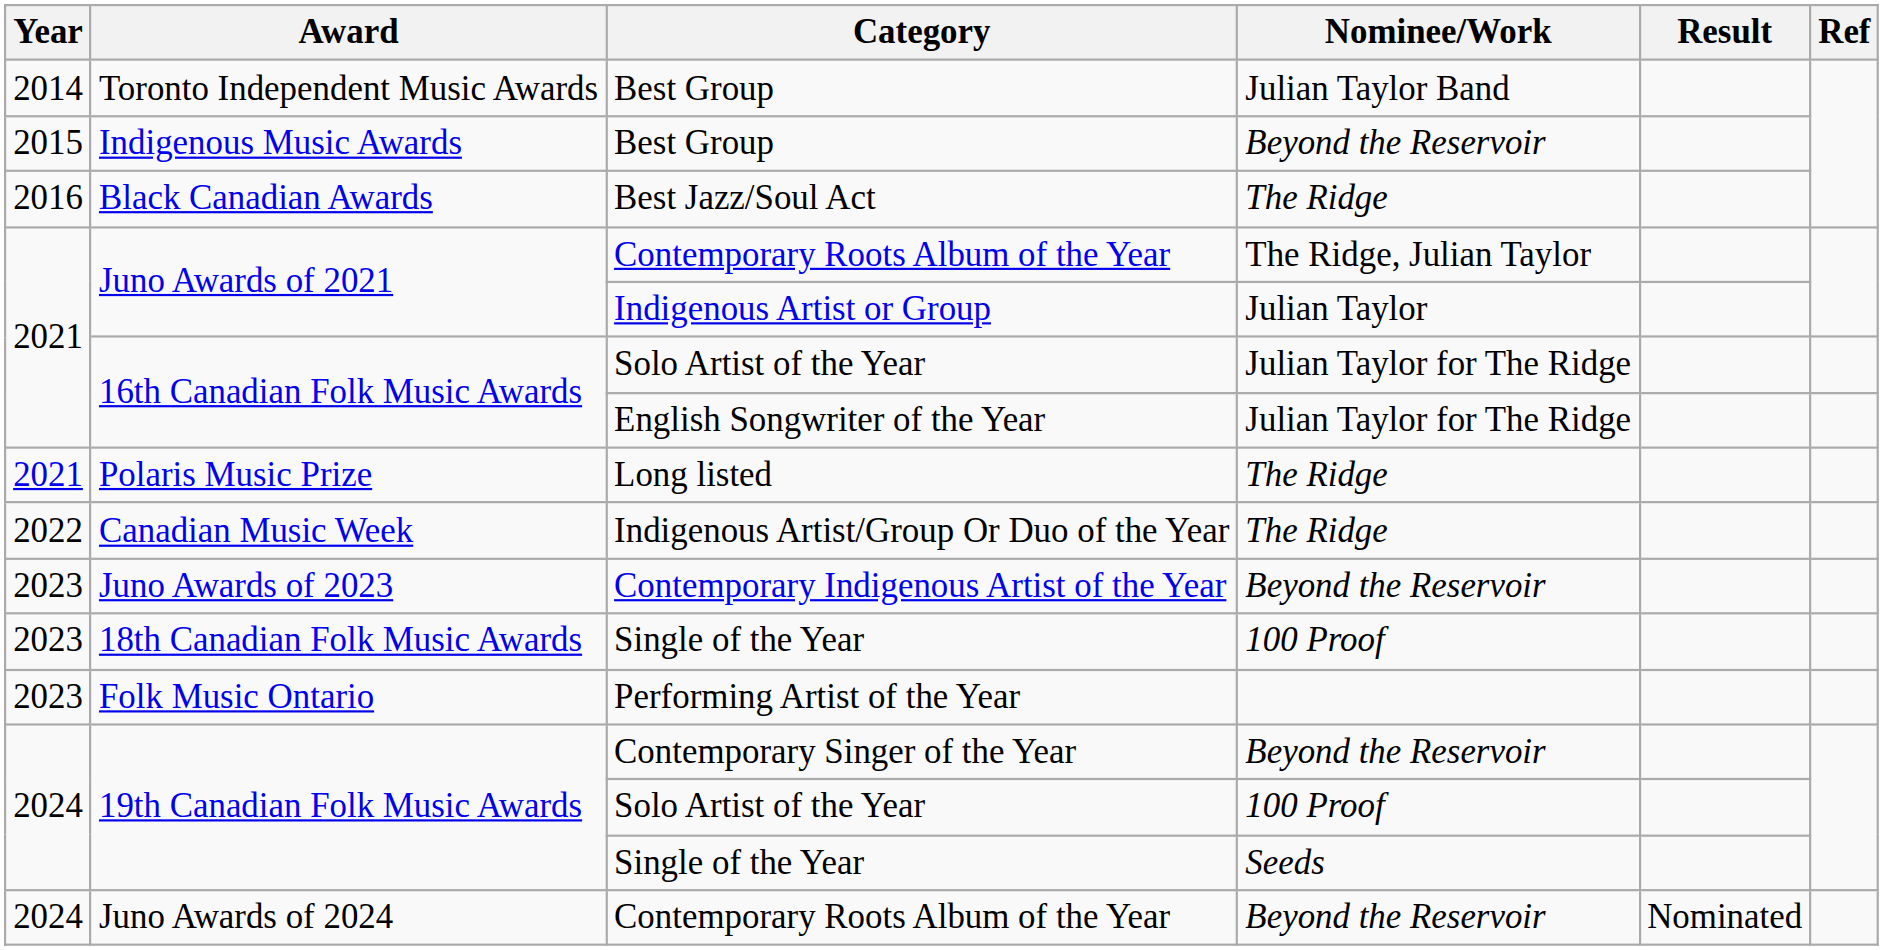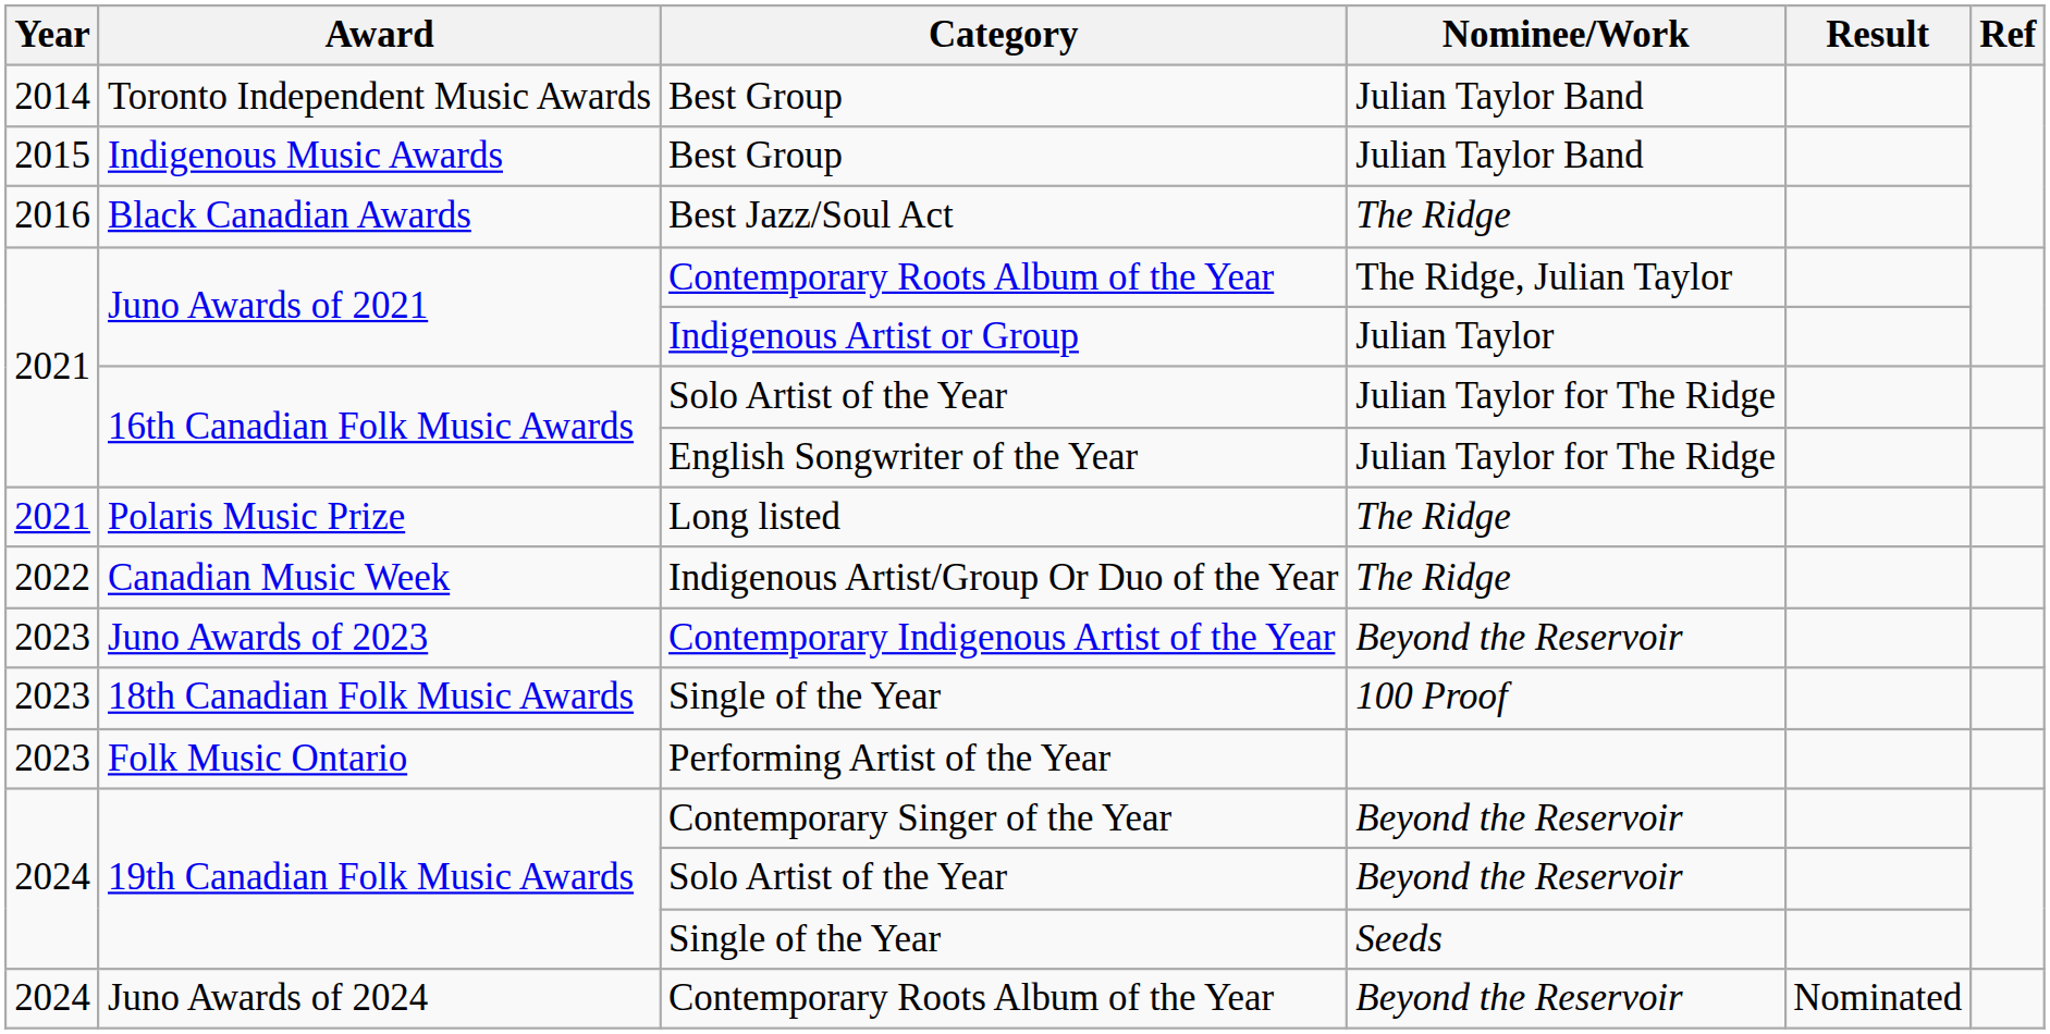Indigenous Music Awards | Nominee/Work: Beyond the Reservoir -> Julian Taylor Band
19th Canadian Folk Music Awards / Solo Artist of the Year | Nominee/Work: 100 Proof -> Beyond the Reservoir
